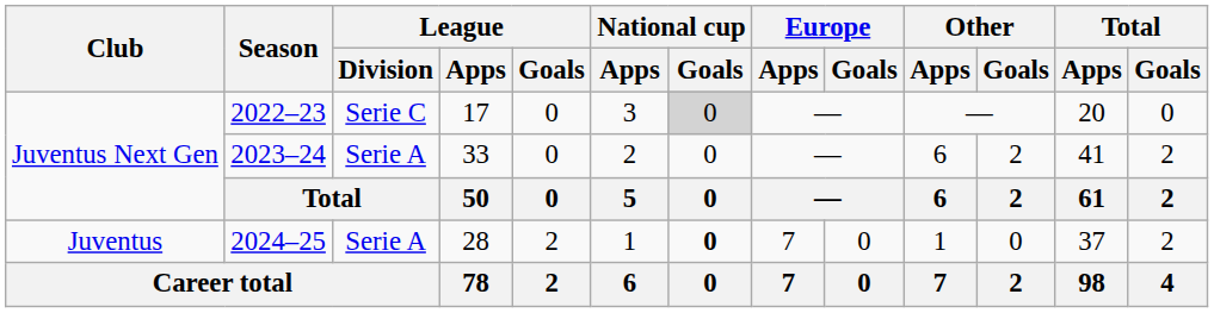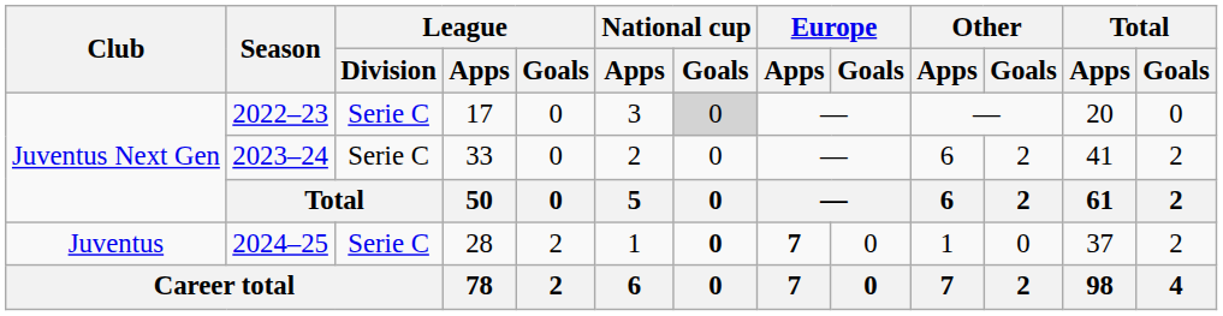2023–24 | League / Division: Serie A -> Serie C
2024–25 | League / Division: Serie A -> Serie C
2024–25 | Europe / Apps: normal -> bold
